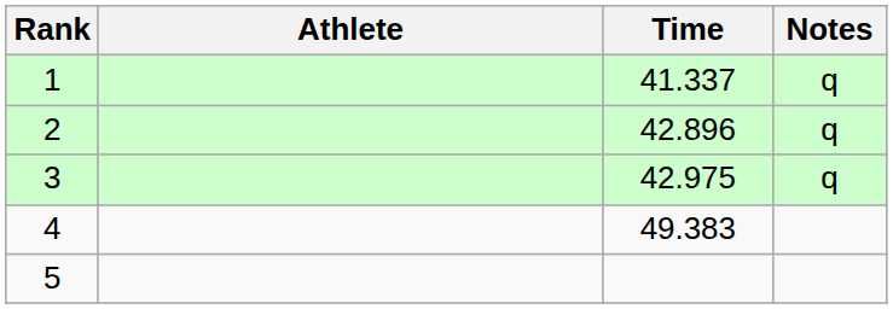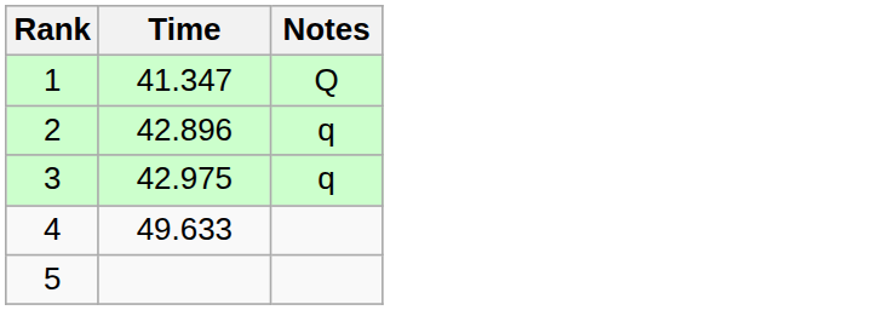- column: Athlete
1 | Time: 41.337 -> 41.347
1 | Notes: q -> Q
4 | Time: 49.383 -> 49.633
